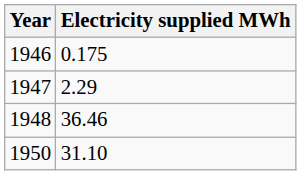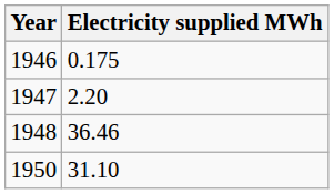1947 | Electricity supplied MWh: 2.29 -> 2.20
